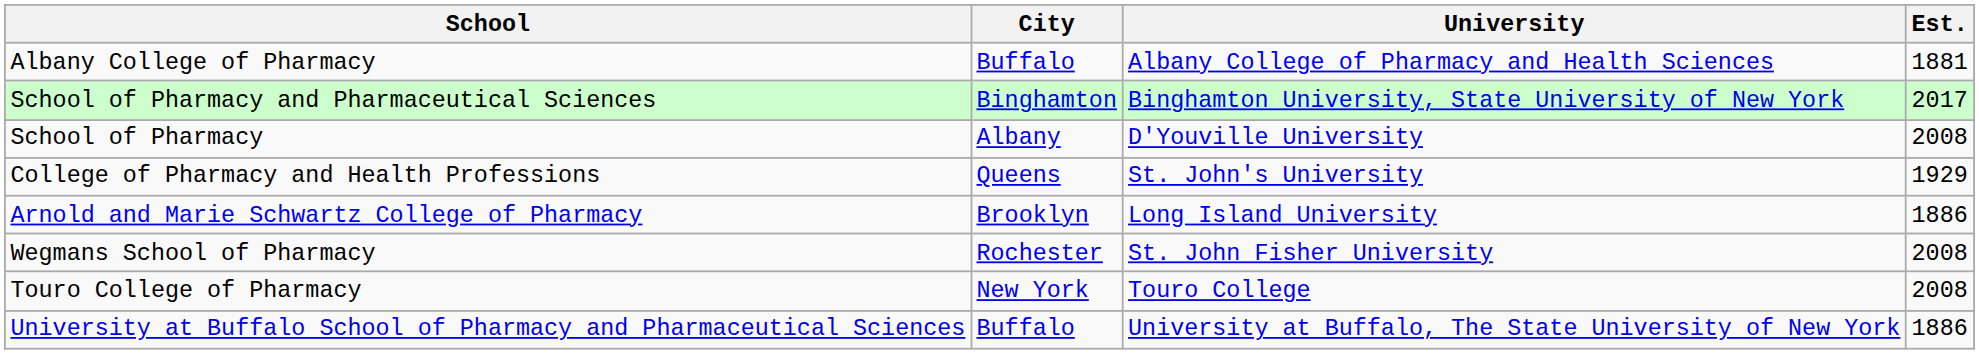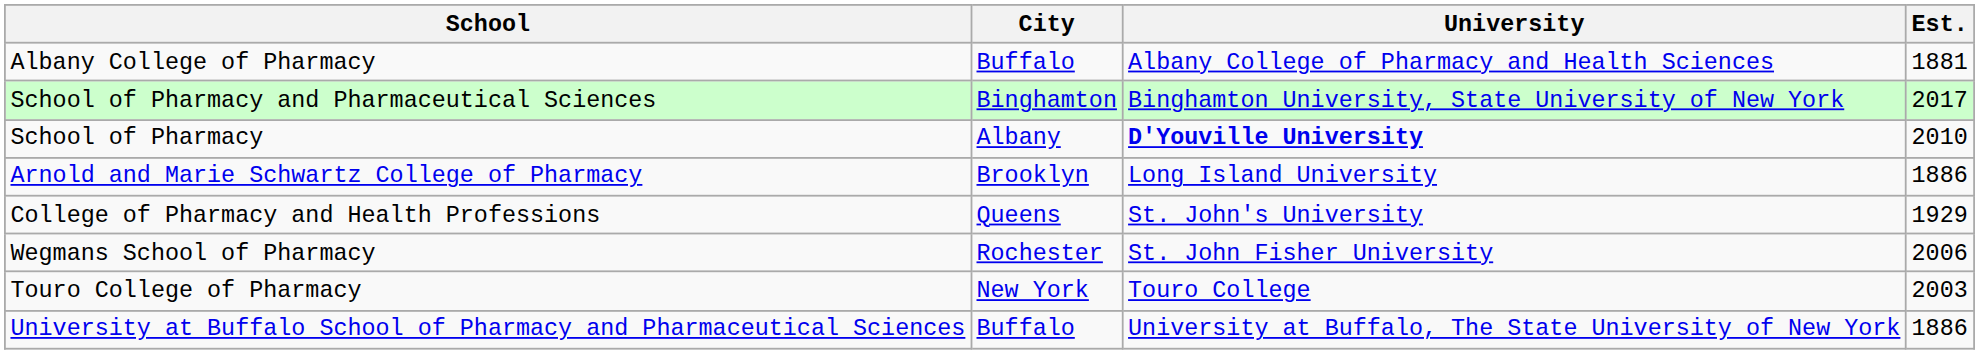School of Pharmacy | University: normal -> bold
School of Pharmacy | Est.: 2008 -> 2010
rows swapped: Arnold and Marie Schwartz College of Pharmacy <-> College of Pharmacy and Health Professions
Wegmans School of Pharmacy | Est.: 2008 -> 2006
Touro College of Pharmacy | Est.: 2008 -> 2003
